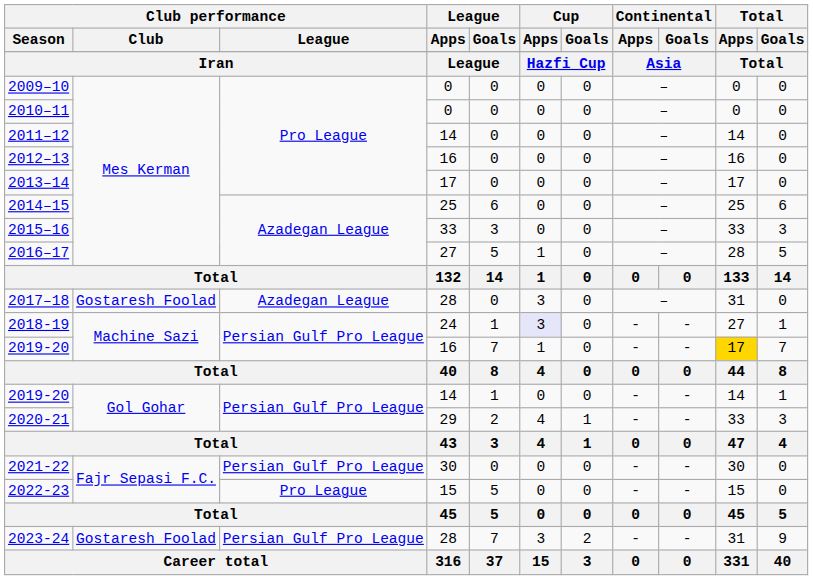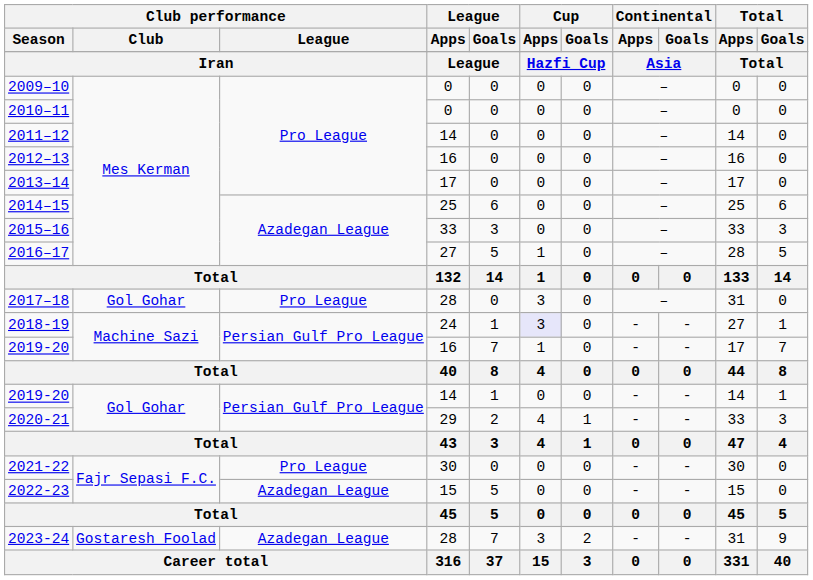2017–18 | Club performance / Club: Gostaresh Foolad -> Gol Gohar
2017–18 | Club performance / League: Azadegan League -> Pro League
2019-20 / 16 | Total / Apps: gold background -> no background
2021-22 | Club performance / League: Persian Gulf Pro League -> Pro League
2022-23 | Club performance / League: Pro League -> Azadegan League
2023-24 | Club performance / League: Persian Gulf Pro League -> Azadegan League
